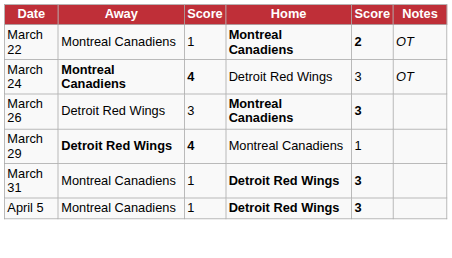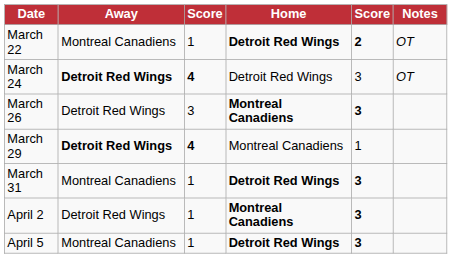March 22 | Home: Montreal Canadiens -> Detroit Red Wings
March 24 | Away: Montreal Canadiens -> Detroit Red Wings
+ row: April 2 | Detroit Red Wings | 1 | Montreal Canadiens | 3
